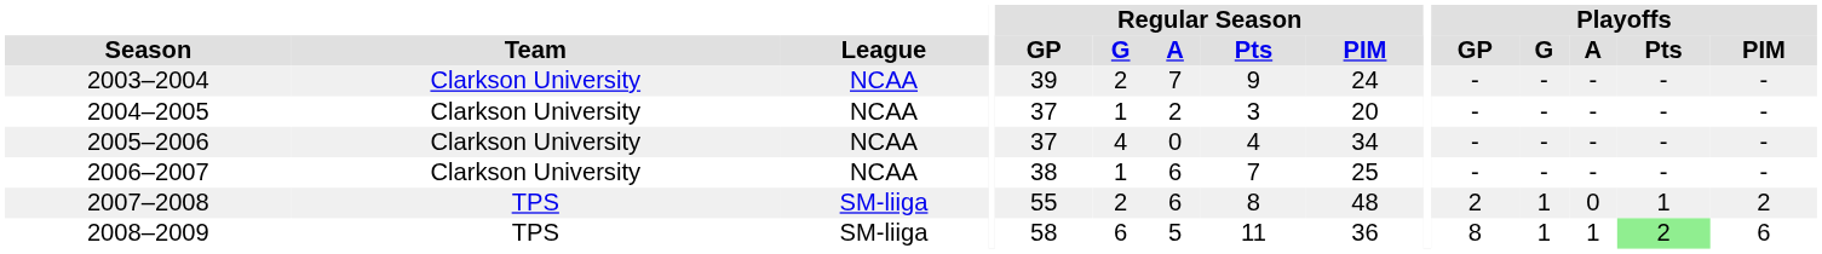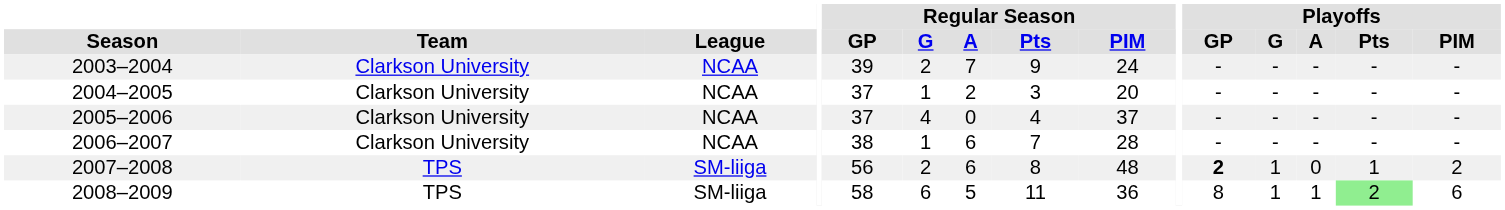2005–2006 | Regular Season / PIM: 34 -> 37
2006–2007 | Regular Season / PIM: 25 -> 28
2007–2008 | Regular Season / GP: 55 -> 56
2007–2008 | Playoffs / GP: normal -> bold
